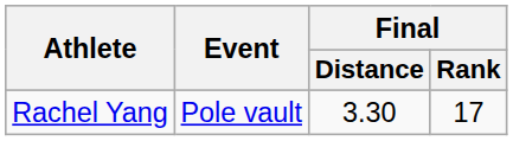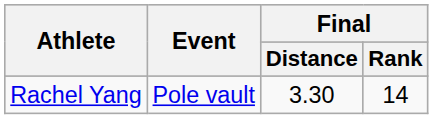Rachel Yang | Final / Rank: 17 -> 14
